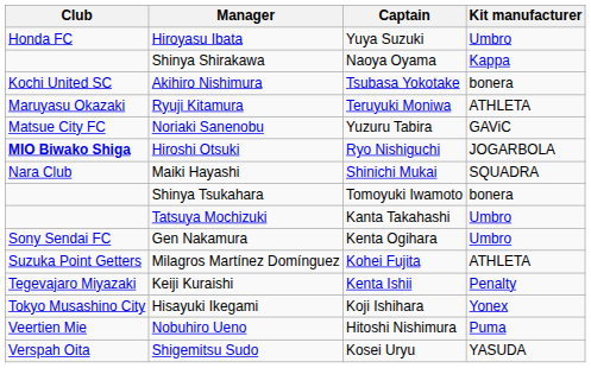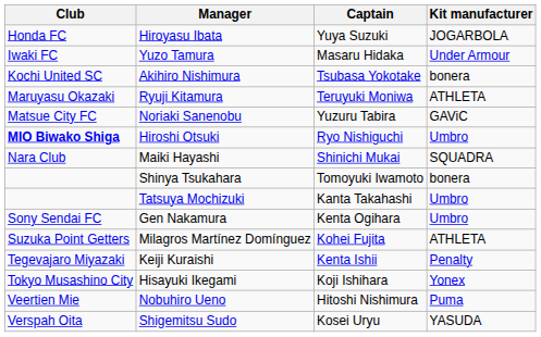Hiroyasu Ibata | Kit manufacturer: Umbro -> JOGARBOLA
- row: Shinya Shirakawa | Naoya Oyama | Kappa
+ row: Iwaki FC | Yuzo Tamura | Masaru Hidaka | Under Armour
Hiroshi Otsuki | Kit manufacturer: JOGARBOLA -> Umbro
